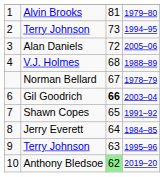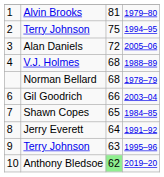2 / Terry Johnson | column 3: 73 -> 75
Norman Bellard | column 3: 67 -> 68
Gil Goodrich | column 3: bold -> normal
Shawn Copes | column 4: 1991–92 -> 1984–85
Jerry Everett | column 4: 1984–85 -> 1991–92
